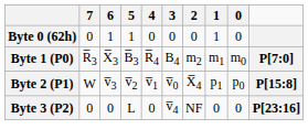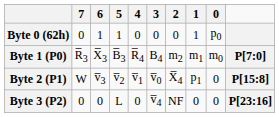Byte 0 (62h) | 0: 0 -> p0
Byte 2 (P1) | 0: p0 -> 0
